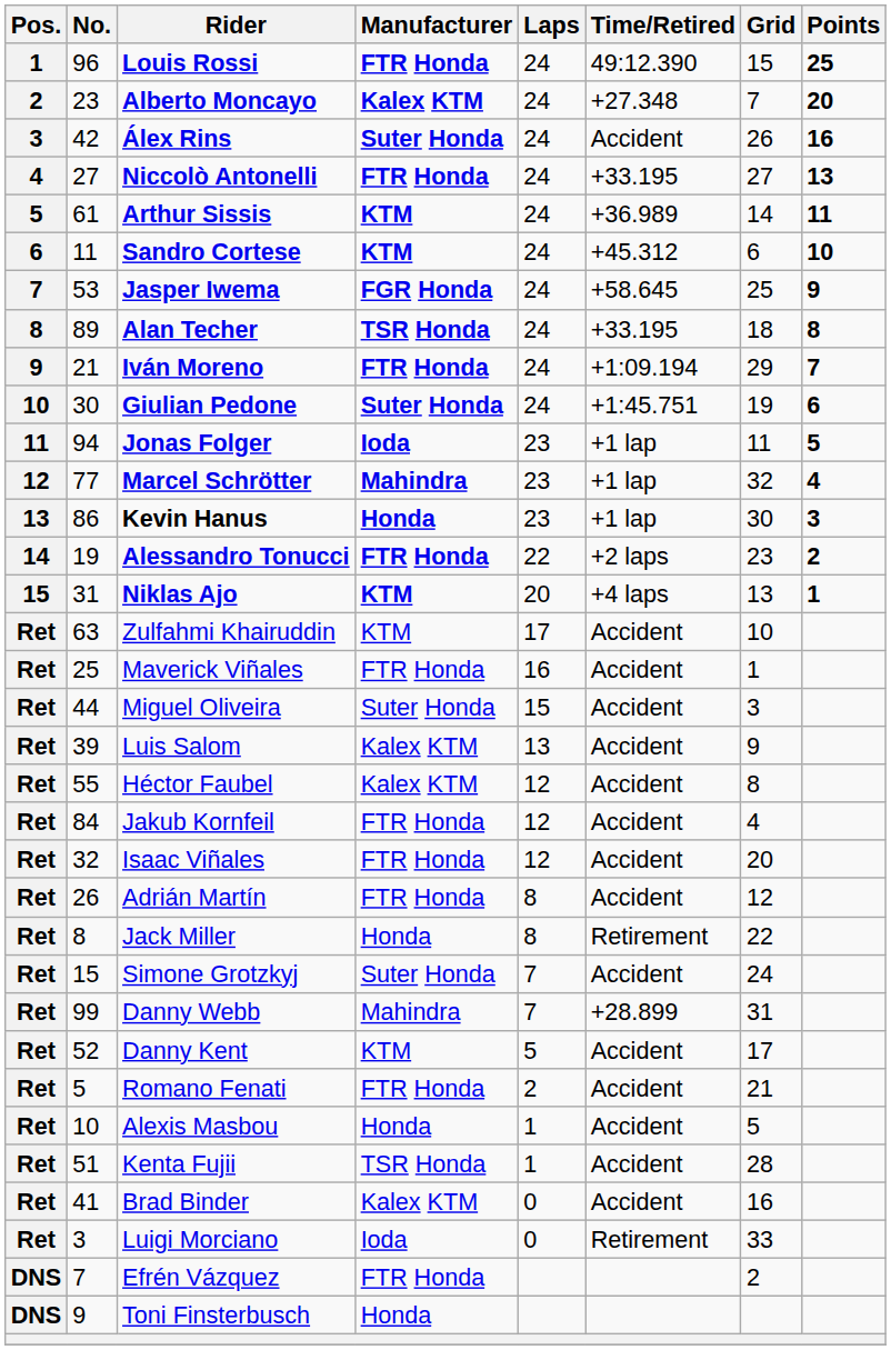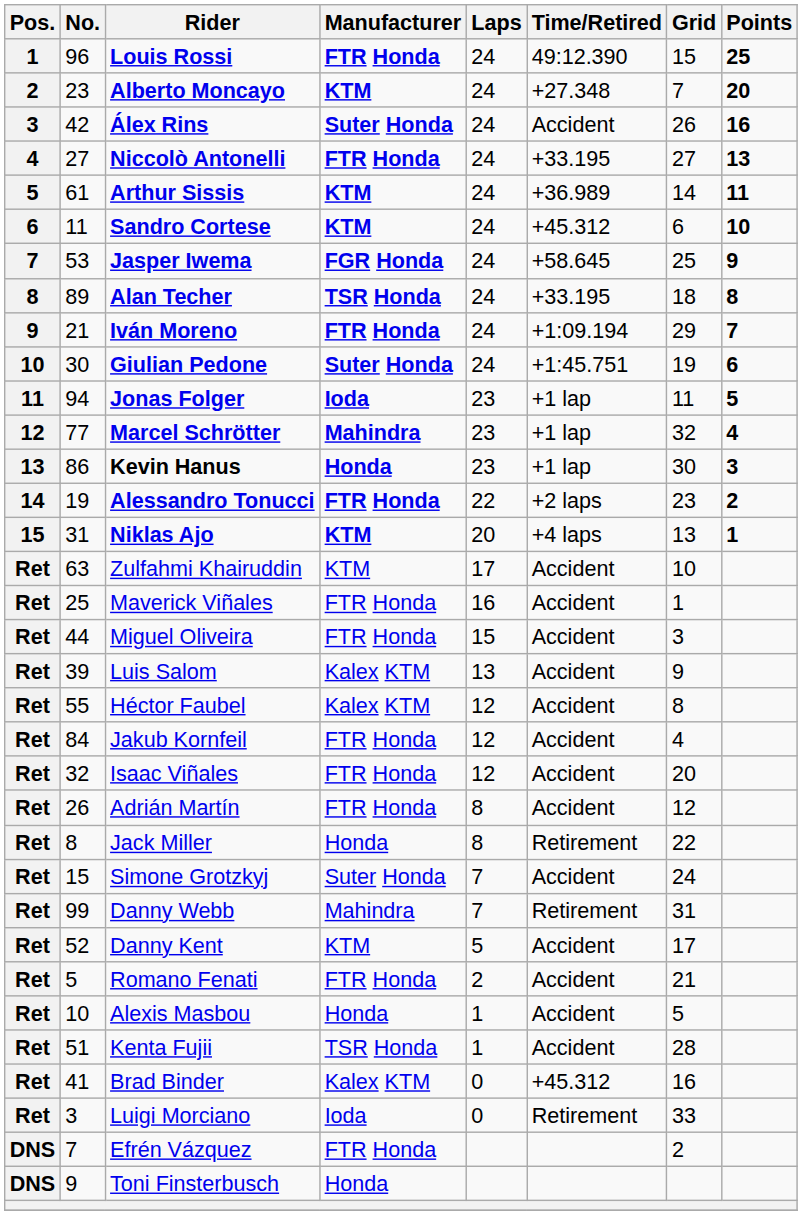Alberto Moncayo | Manufacturer: Kalex KTM -> KTM
Miguel Oliveira | Manufacturer: Suter Honda -> FTR Honda
Danny Webb | Time/Retired: +28.899 -> Retirement
Brad Binder | Time/Retired: Accident -> +45.312
